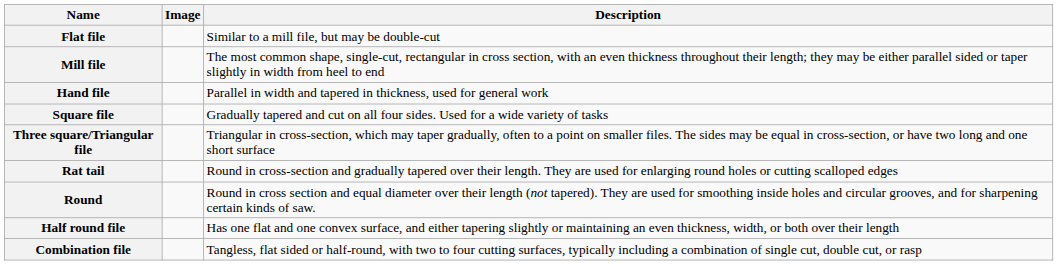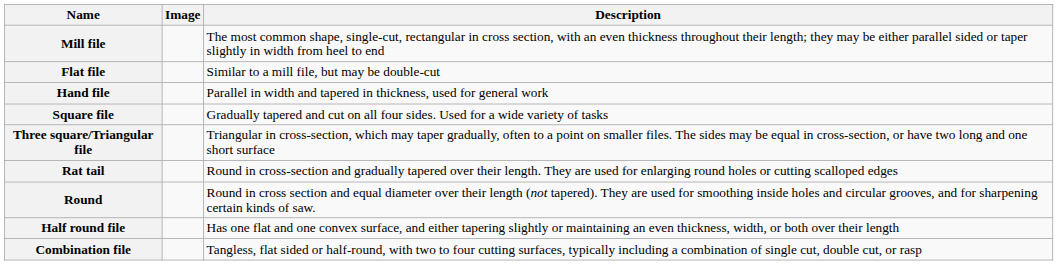rows swapped: Mill file <-> Flat file
